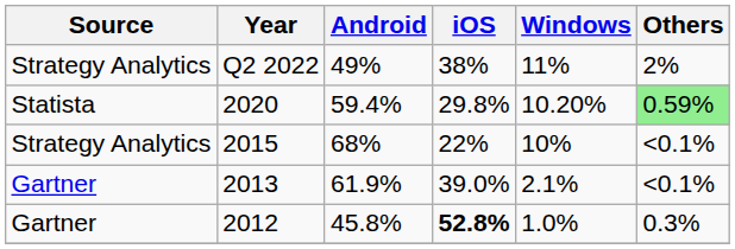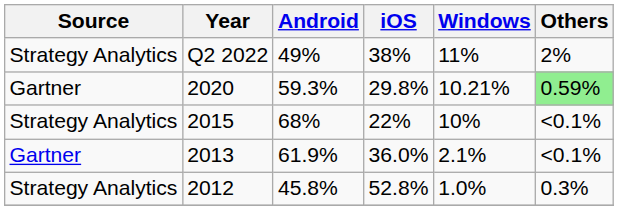2020 | Source: Statista -> Gartner
2020 | Android: 59.4% -> 59.3%
2020 | Windows: 10.20% -> 10.21%
2013 | iOS: 39.0% -> 36.0%
2012 | Source: Gartner -> Strategy Analytics
2012 | iOS: bold -> normal
